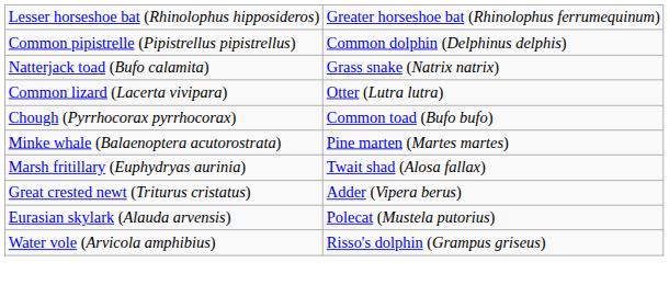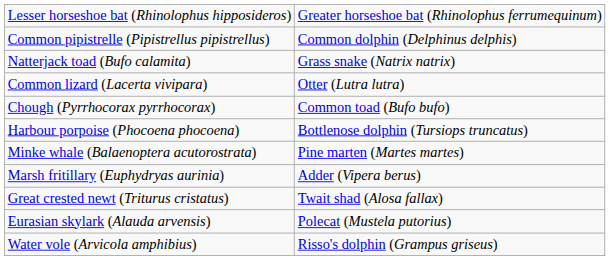+ row: Harbour porpoise (Phocoena phocoena) | Bottlenose dolphin (Tursiops truncatus)
Marsh fritillary (Euphydryas aurinia) | column 2: Twait shad (Alosa fallax) -> Adder (Vipera berus)
Great crested newt (Triturus cristatus) | column 2: Adder (Vipera berus) -> Twait shad (Alosa fallax)
